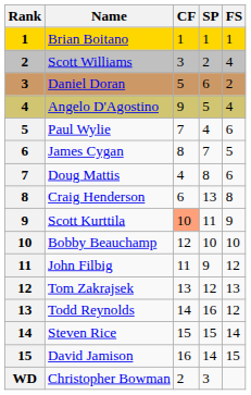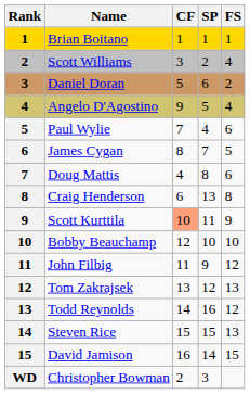Steven Rice | FS: 14 -> 13
